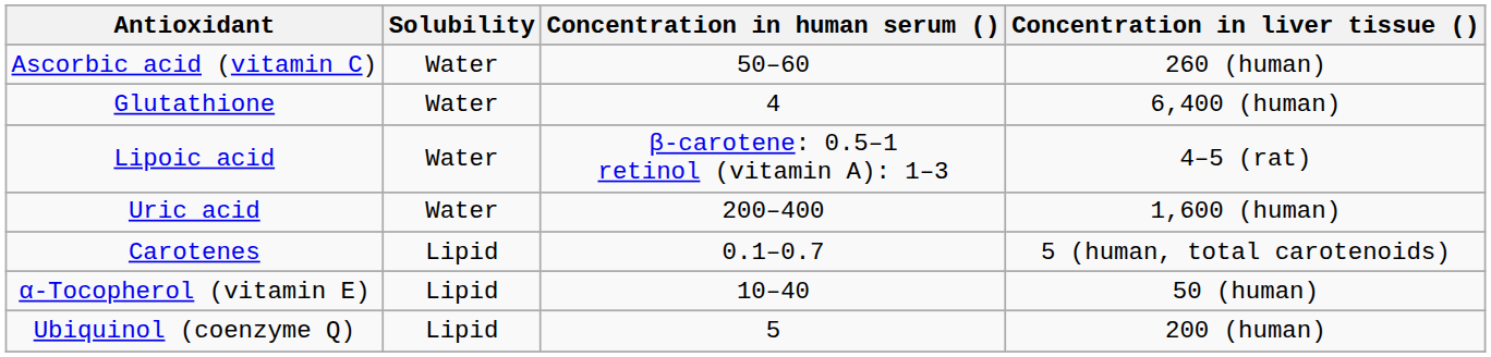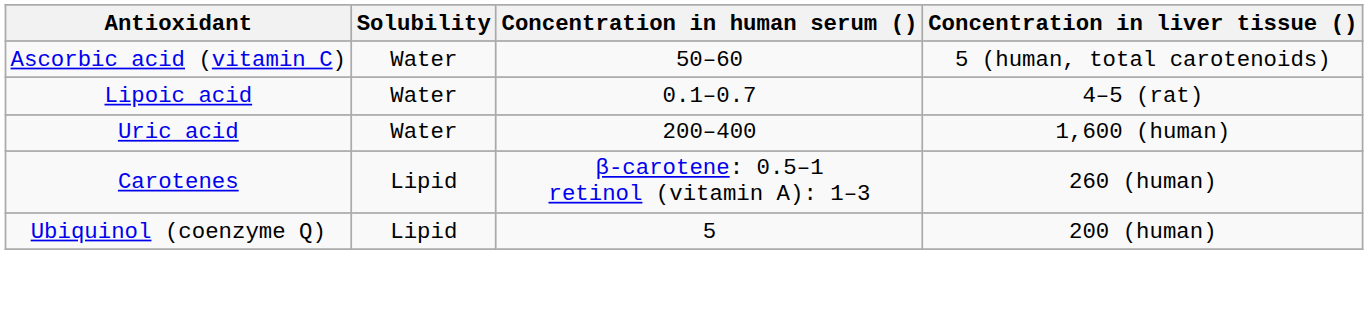Ascorbic acid (vitamin C) | Concentration in liver tissue (): 260 (human) -> 5 (human, total carotenoids)
- row: Glutathione | Water | 4 | 6,400 (human)
Lipoic acid | Concentration in human serum (): β-carotene: 0.5–1 retinol (vitamin A): 1–3 -> 0.1–0.7
Carotenes | Concentration in human serum (): 0.1–0.7 -> β-carotene: 0.5–1 retinol (vitamin A): 1–3
Carotenes | Concentration in liver tissue (): 5 (human, total carotenoids) -> 260 (human)
- row: α-Tocopherol (vitamin E) | Lipid | 10–40 | 50 (human)
